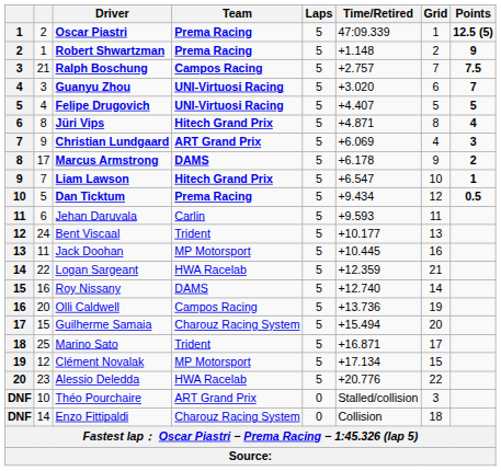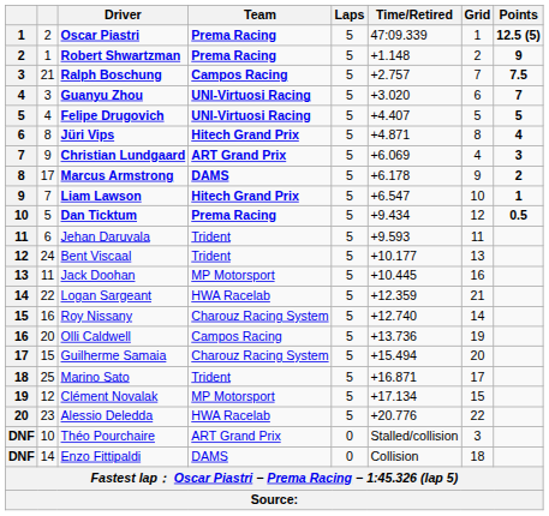Jehan Daruvala | Team: Carlin -> Trident
Roy Nissany | Team: DAMS -> Charouz Racing System
Enzo Fittipaldi | Team: Charouz Racing System -> DAMS
